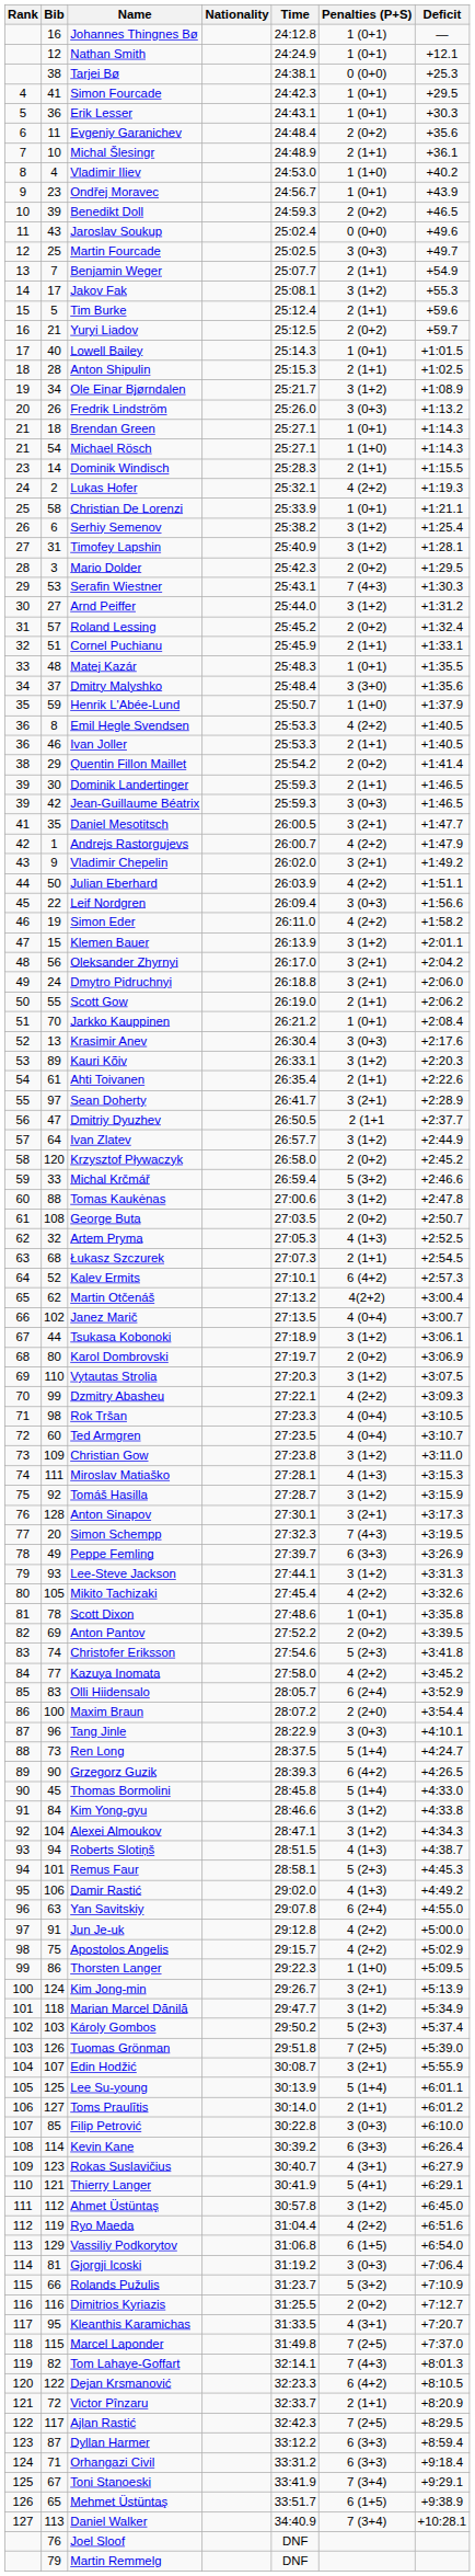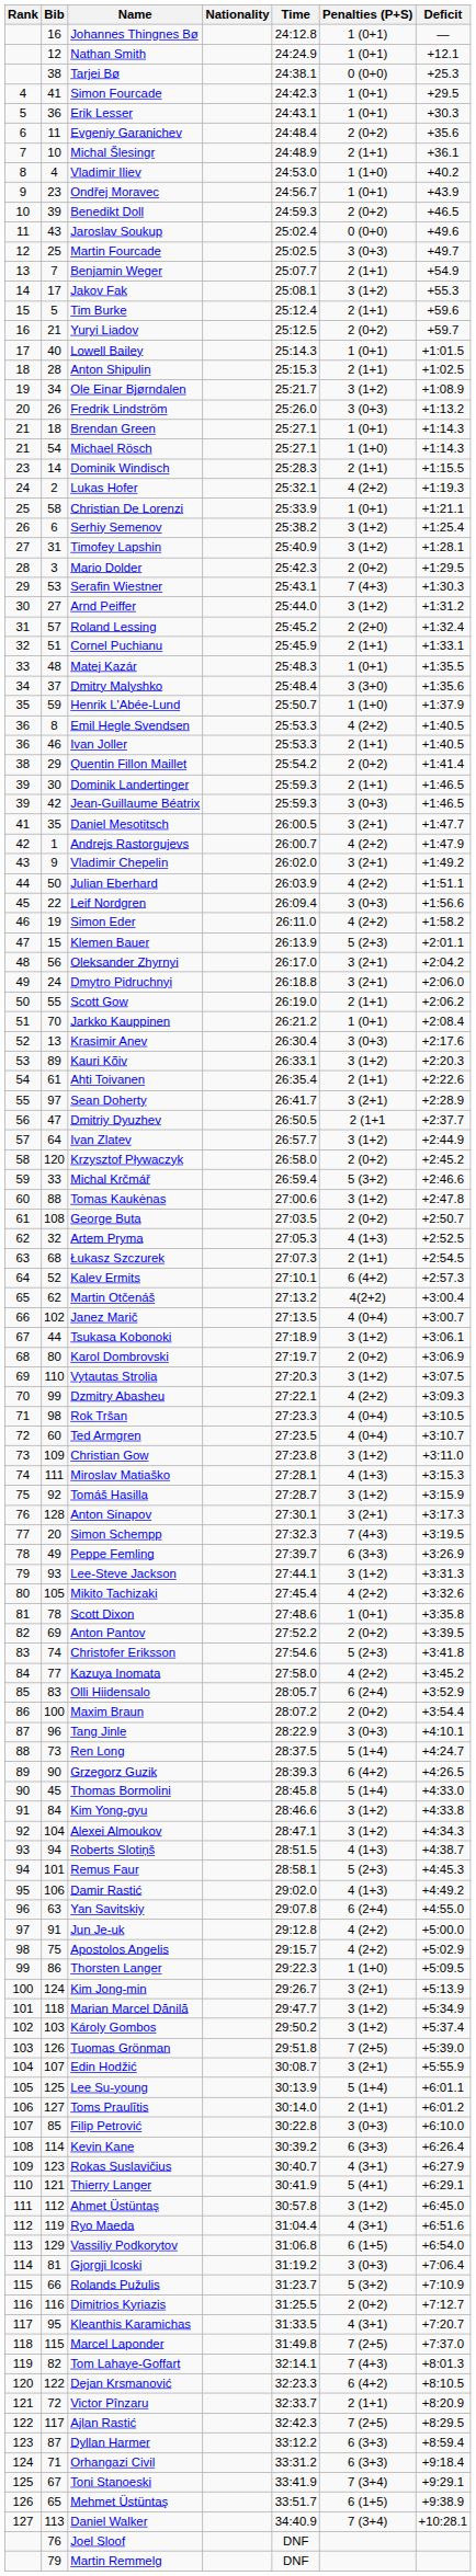Roland Lessing | Penalties (P+S): 2 (0+2) -> 2 (2+0)
Klemen Bauer | Penalties (P+S): 3 (1+2) -> 5 (2+3)
Maxim Braun | Penalties (P+S): 2 (2+0) -> 2 (0+2)
Károly Gombos | Penalties (P+S): 5 (2+3) -> 3 (1+2)
Ryo Maeda | Penalties (P+S): 4 (2+2) -> 4 (3+1)
